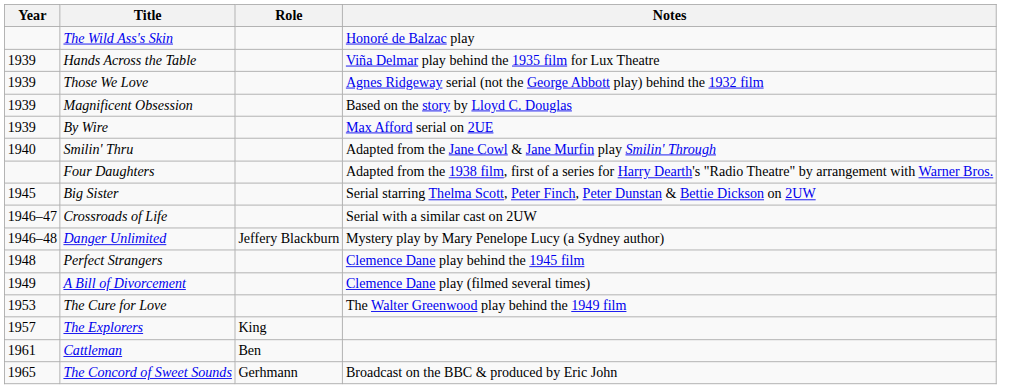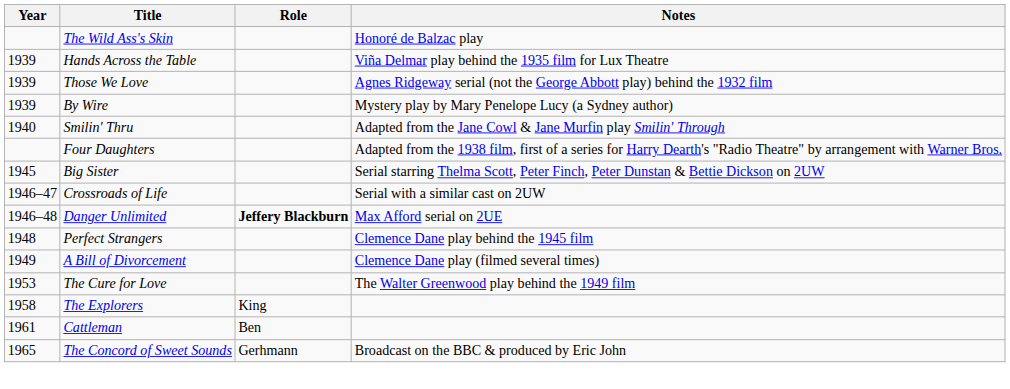- row: 1939 | Magnificent Obsession | Based on the story by Lloyd C. Douglas
By Wire | Notes: Max Afford serial on 2UE -> Mystery play by Mary Penelope Lucy (a Sydney author)
Danger Unlimited | Role: normal -> bold
Danger Unlimited | Notes: Mystery play by Mary Penelope Lucy (a Sydney author) -> Max Afford serial on 2UE
The Explorers | Year: 1957 -> 1958
